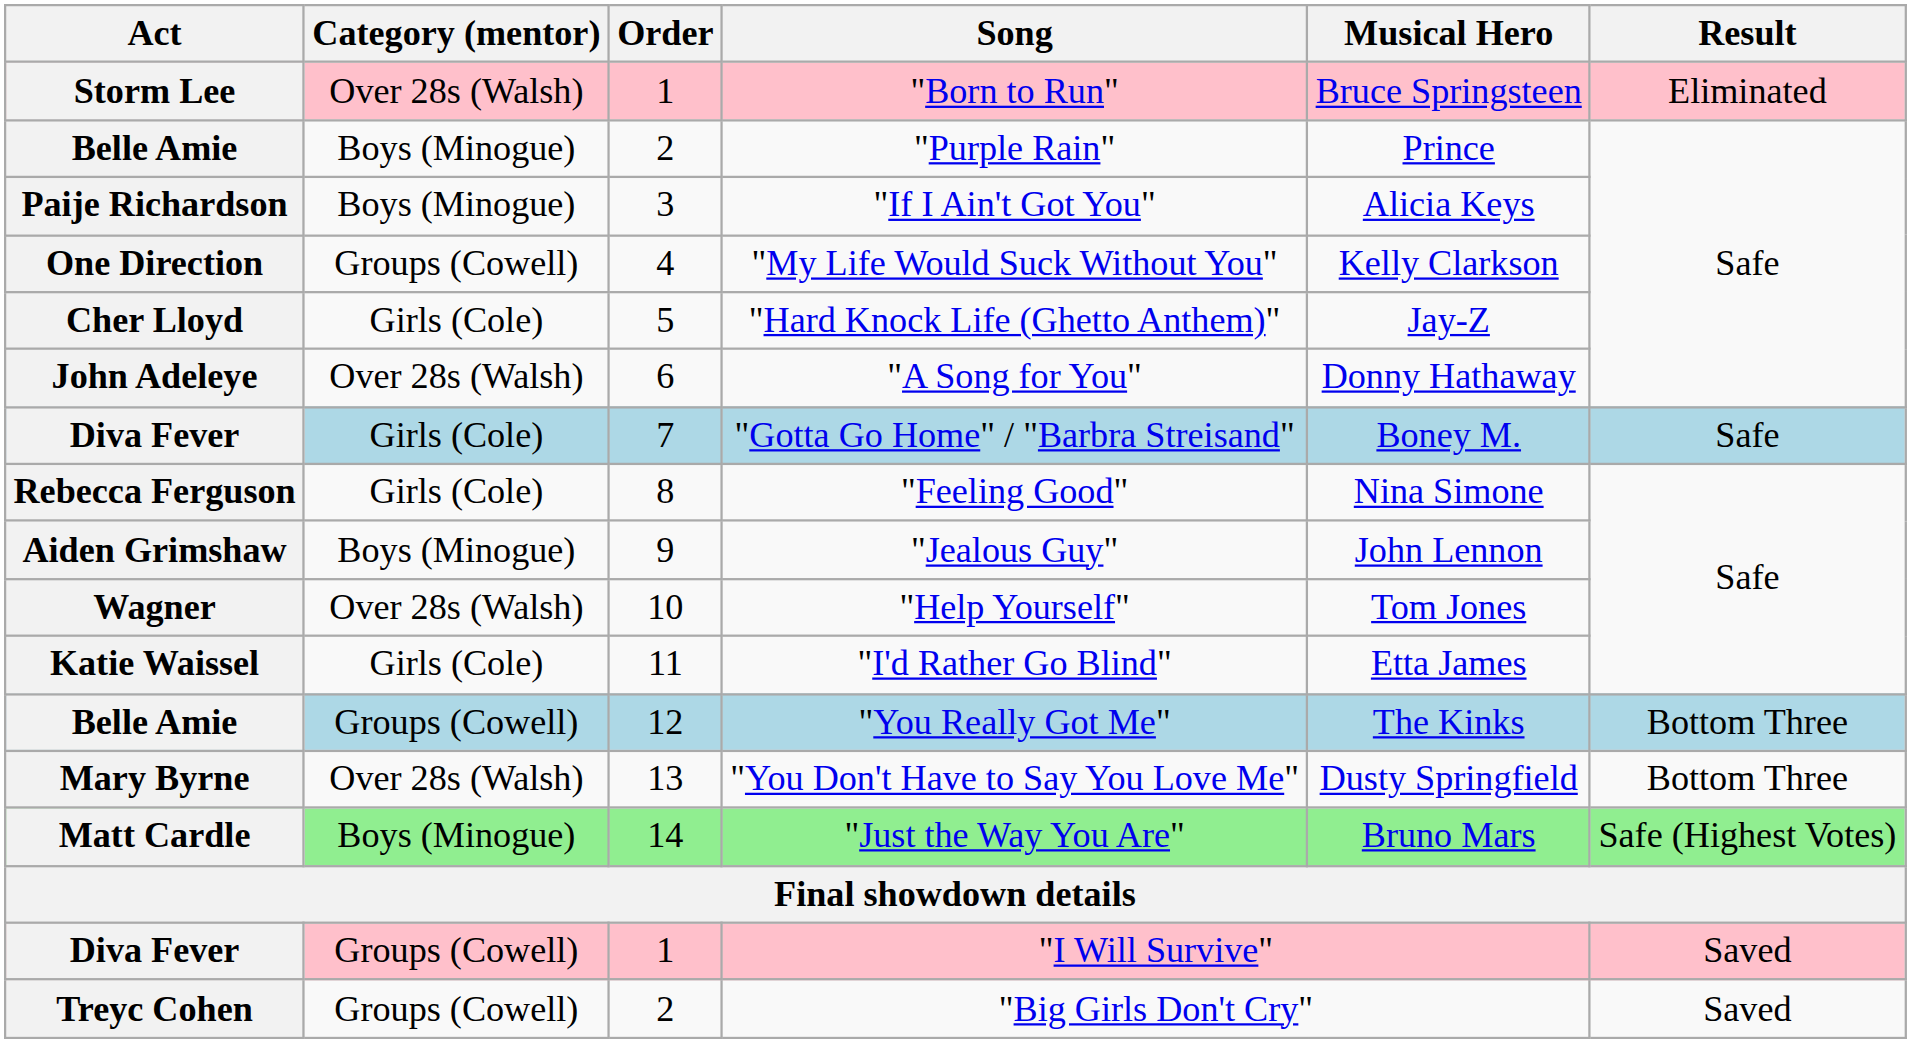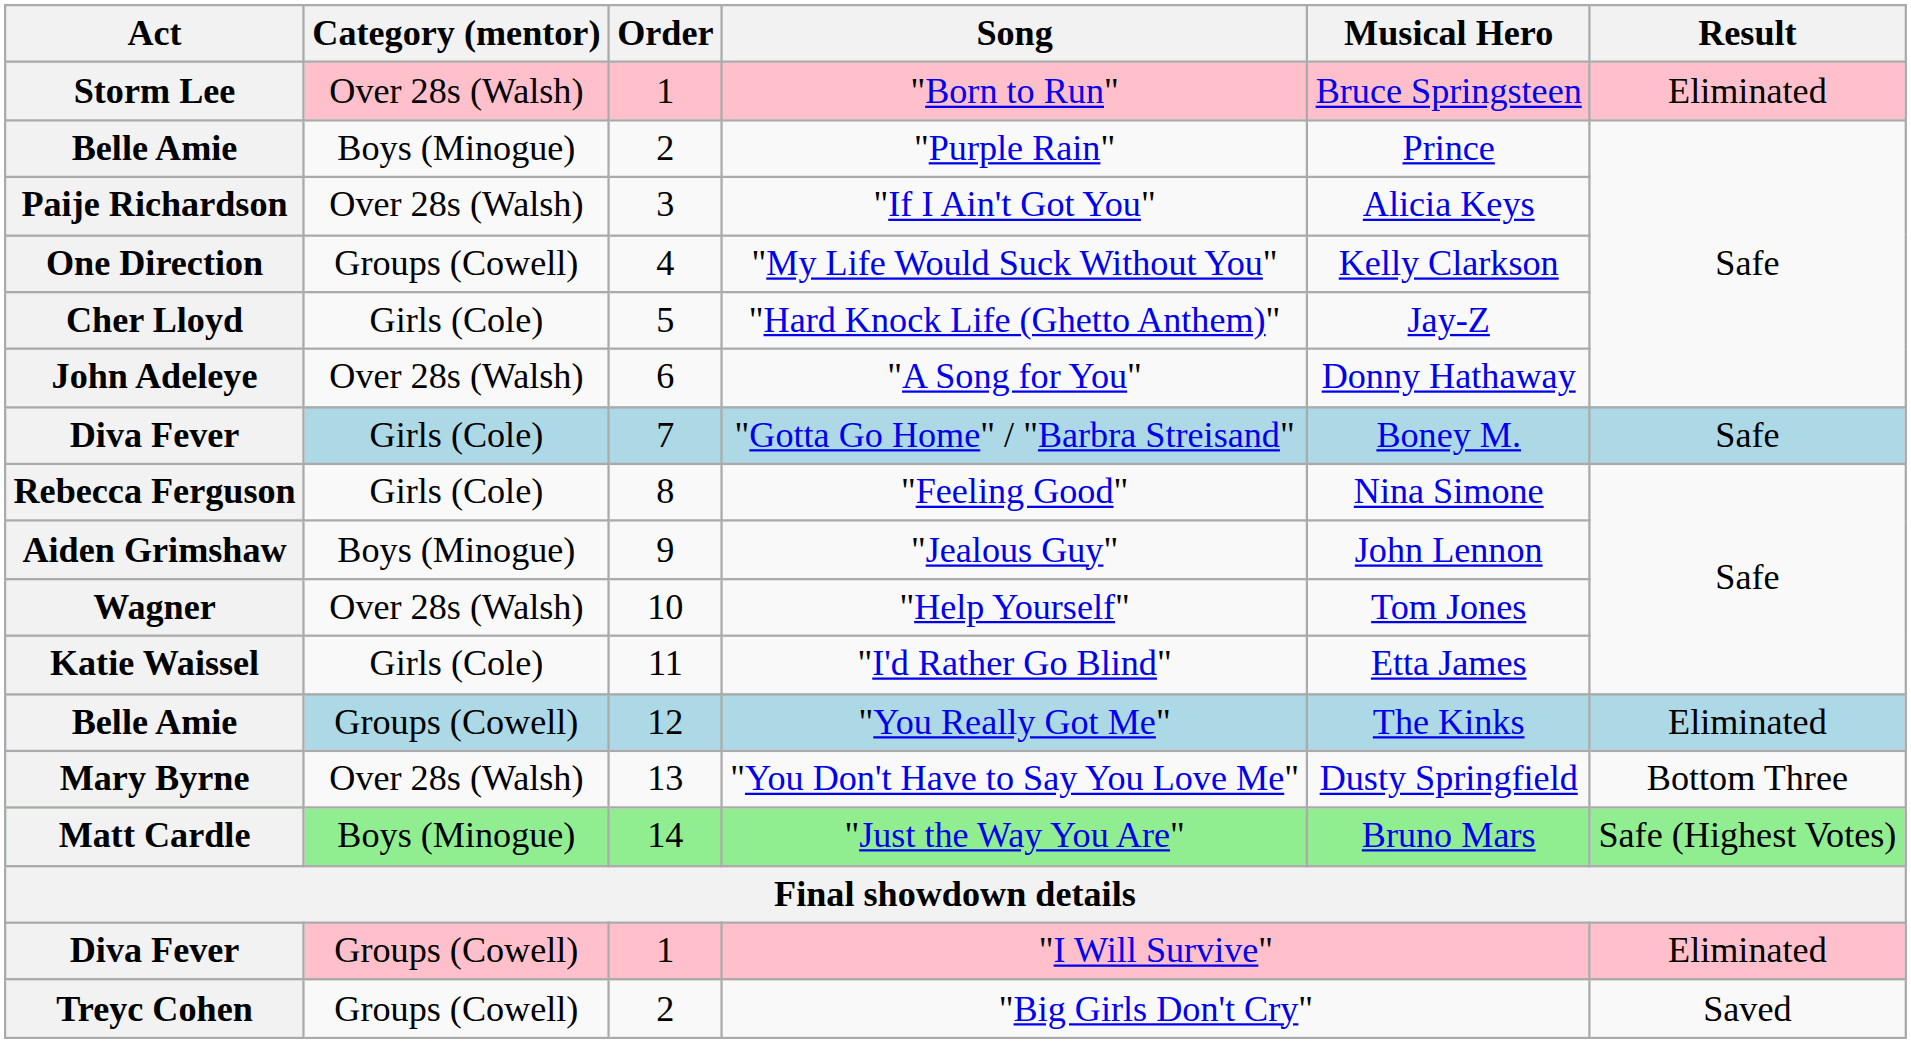"If I Ain't Got You" | Category (mentor): Boys (Minogue) -> Over 28s (Walsh)
"You Really Got Me" | Result: Bottom Three -> Eliminated
"I Will Survive" | Result: Saved -> Eliminated
